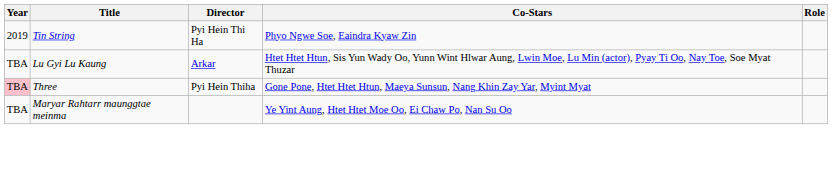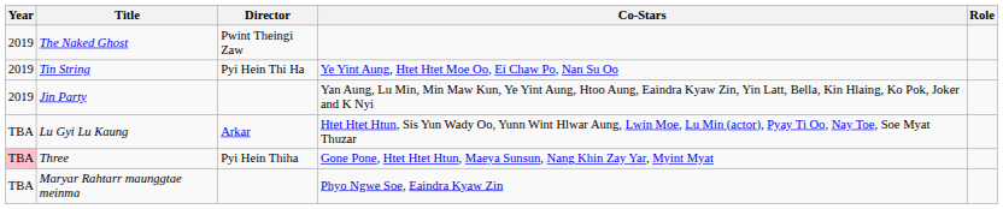+ row: 2019 | The Naked Ghost | Pwint Theingi Zaw
Tin String | Co-Stars: Phyo Ngwe Soe, Eaindra Kyaw Zin -> Ye Yint Aung, Htet Htet Moe Oo, Ei Chaw Po, Nan Su Oo
+ row: 2019 | Jin Party | Yan Aung, Lu Min, Min Maw Kun, Ye Yint Aung, Htoo Aung, Eaindra Kyaw Zin, Yin Latt, Bella, Kin Hlaing, Ko Pok, Joker and K Nyi
Maryar Rahtarr maunggtae meinma | Co-Stars: Ye Yint Aung, Htet Htet Moe Oo, Ei Chaw Po, Nan Su Oo -> Phyo Ngwe Soe, Eaindra Kyaw Zin
